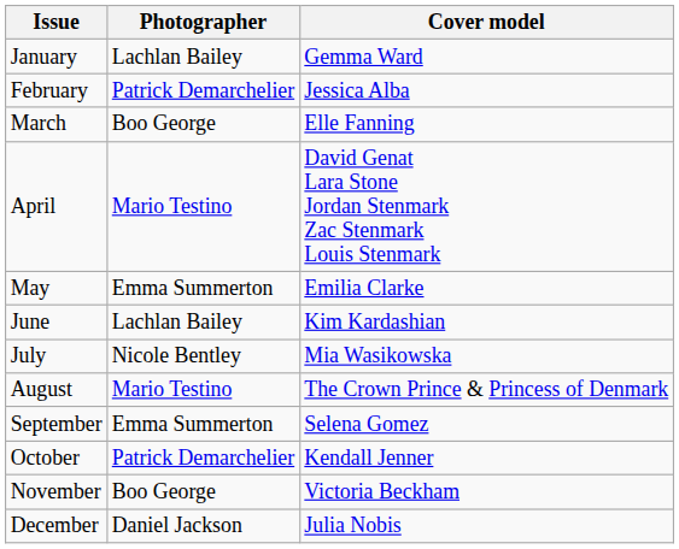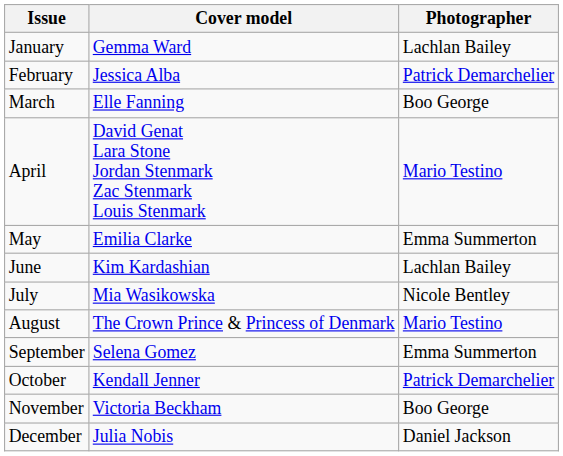columns swapped: Cover model <-> Photographer
